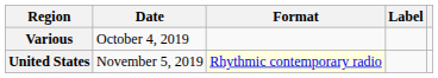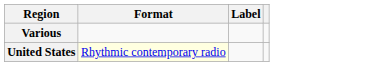- column: Date | October 4, 2019 | November 5, 2019
